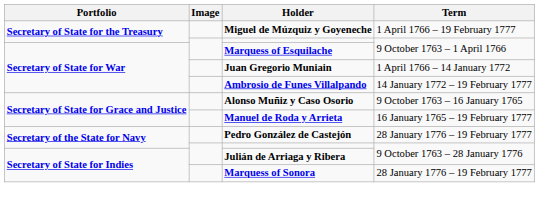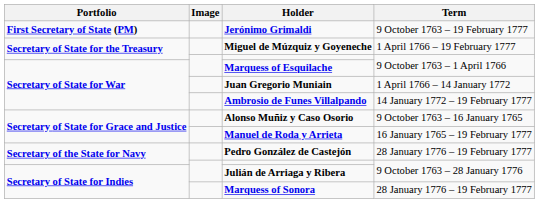+ row: First Secretary of State (PM) | Jerónimo Grimaldi | 9 October 1763 – 19 February 1777
